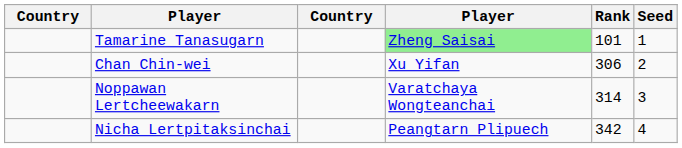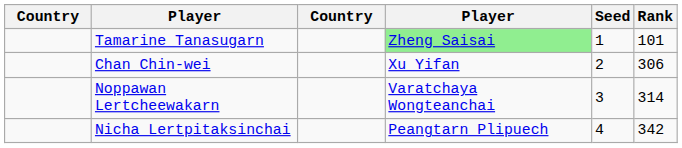columns swapped: Rank <-> Seed
